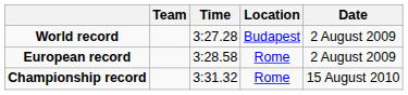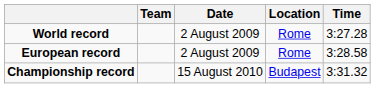columns swapped: Time <-> Date
World record | Location: Budapest -> Rome
Championship record | Location: Rome -> Budapest
